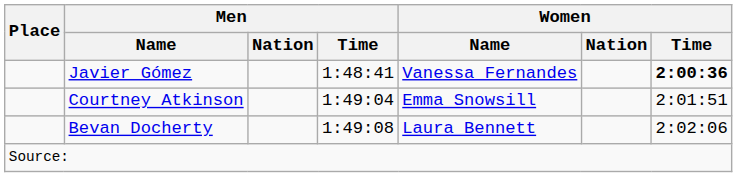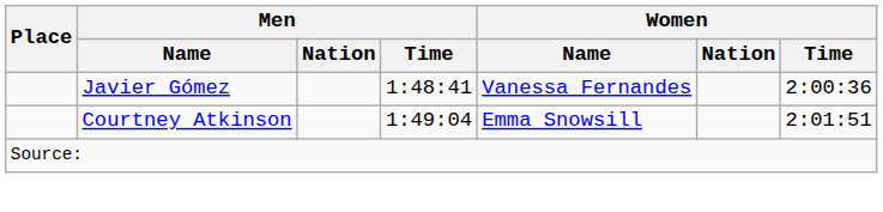Javier Gómez | Women / Time: bold -> normal
- row: Bevan Docherty | 1:49:08 | Laura Bennett | 2:02:06
